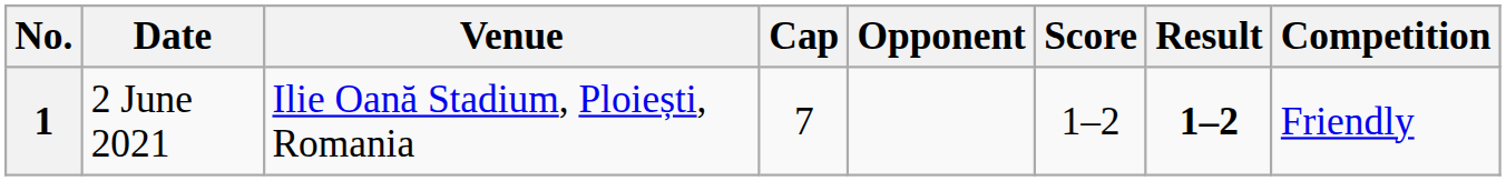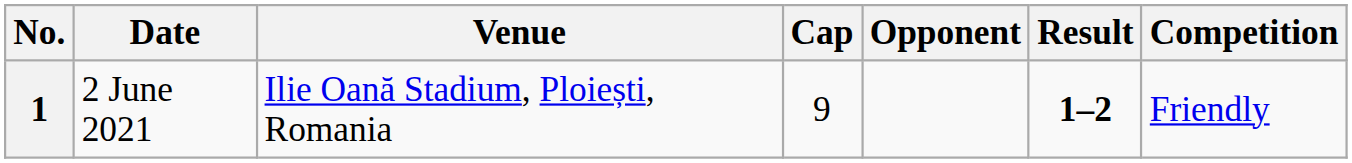- column: Score | 1–2
1 | Cap: 7 -> 9
